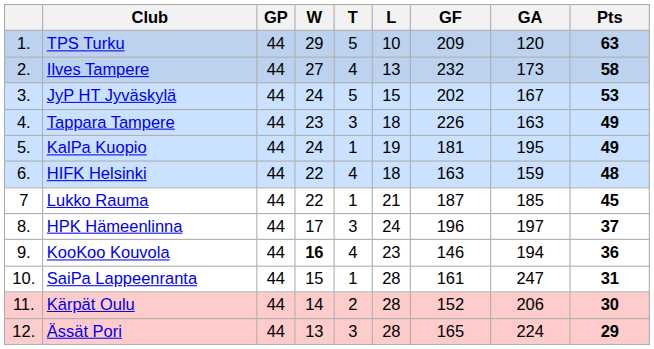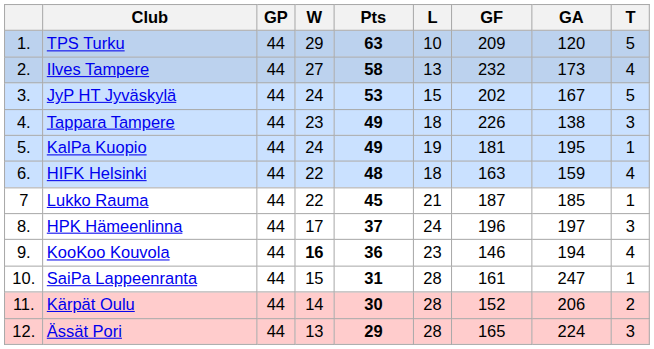columns swapped: T <-> Pts
Tappara Tampere | GA: 163 -> 138
